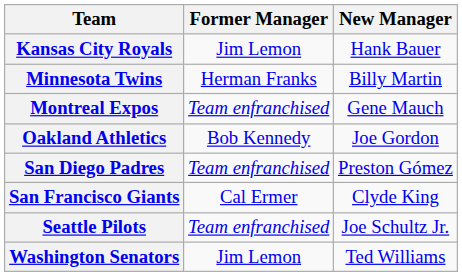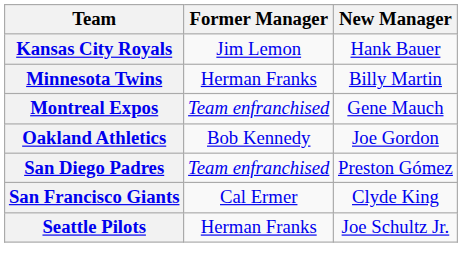Seattle Pilots | Former Manager: Team enfranchised -> Herman Franks
- row: Washington Senators | Jim Lemon | Ted Williams
